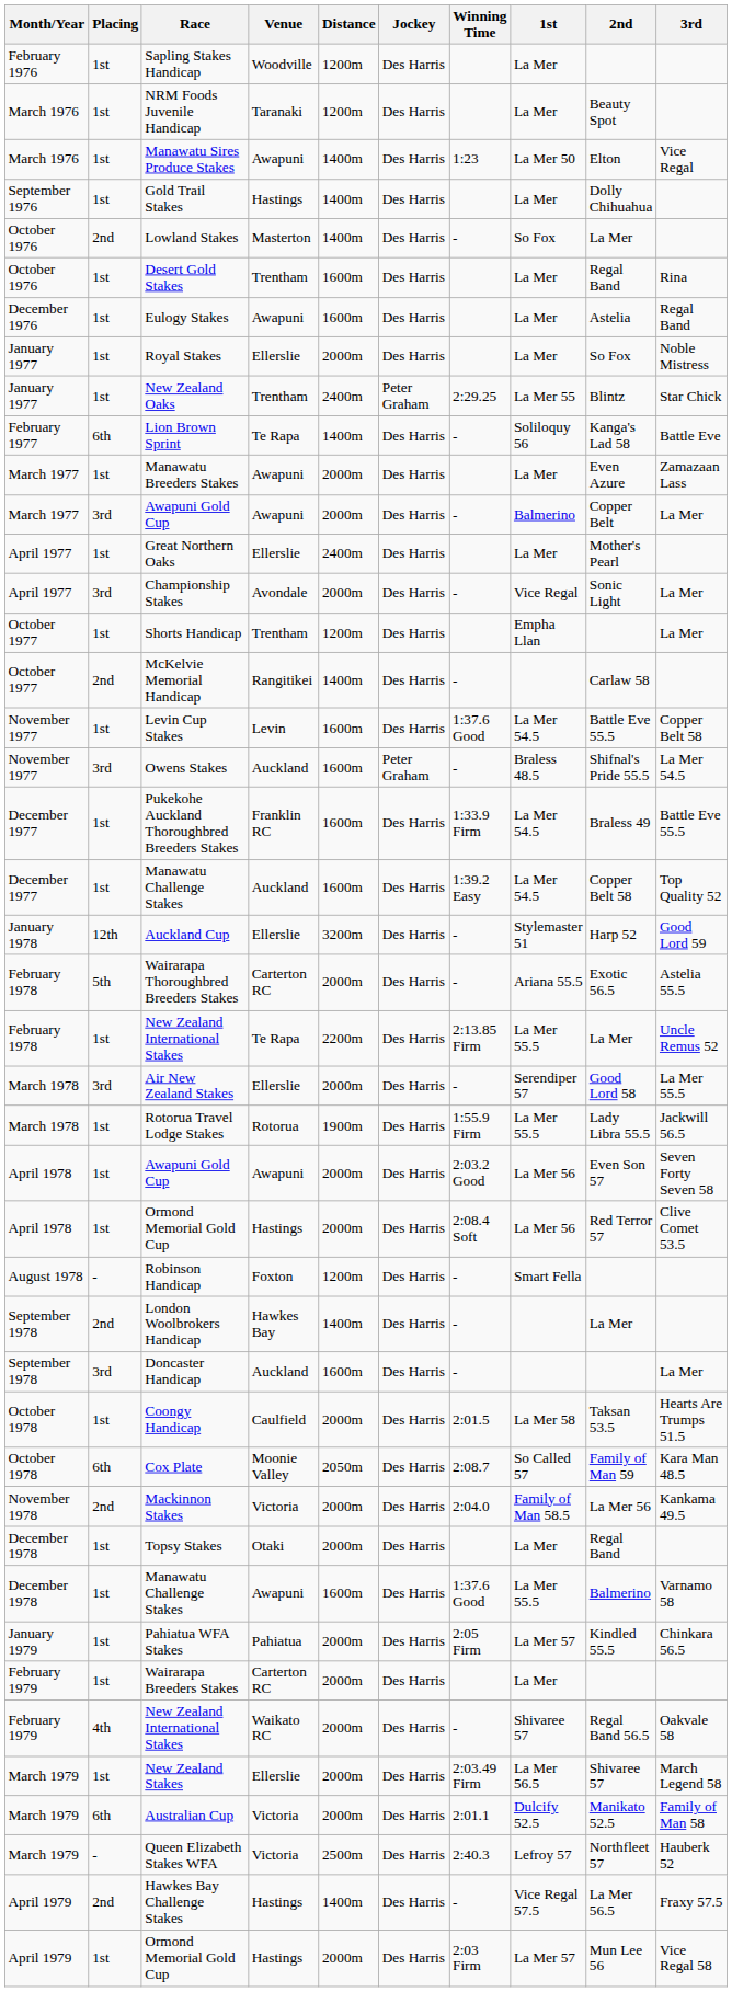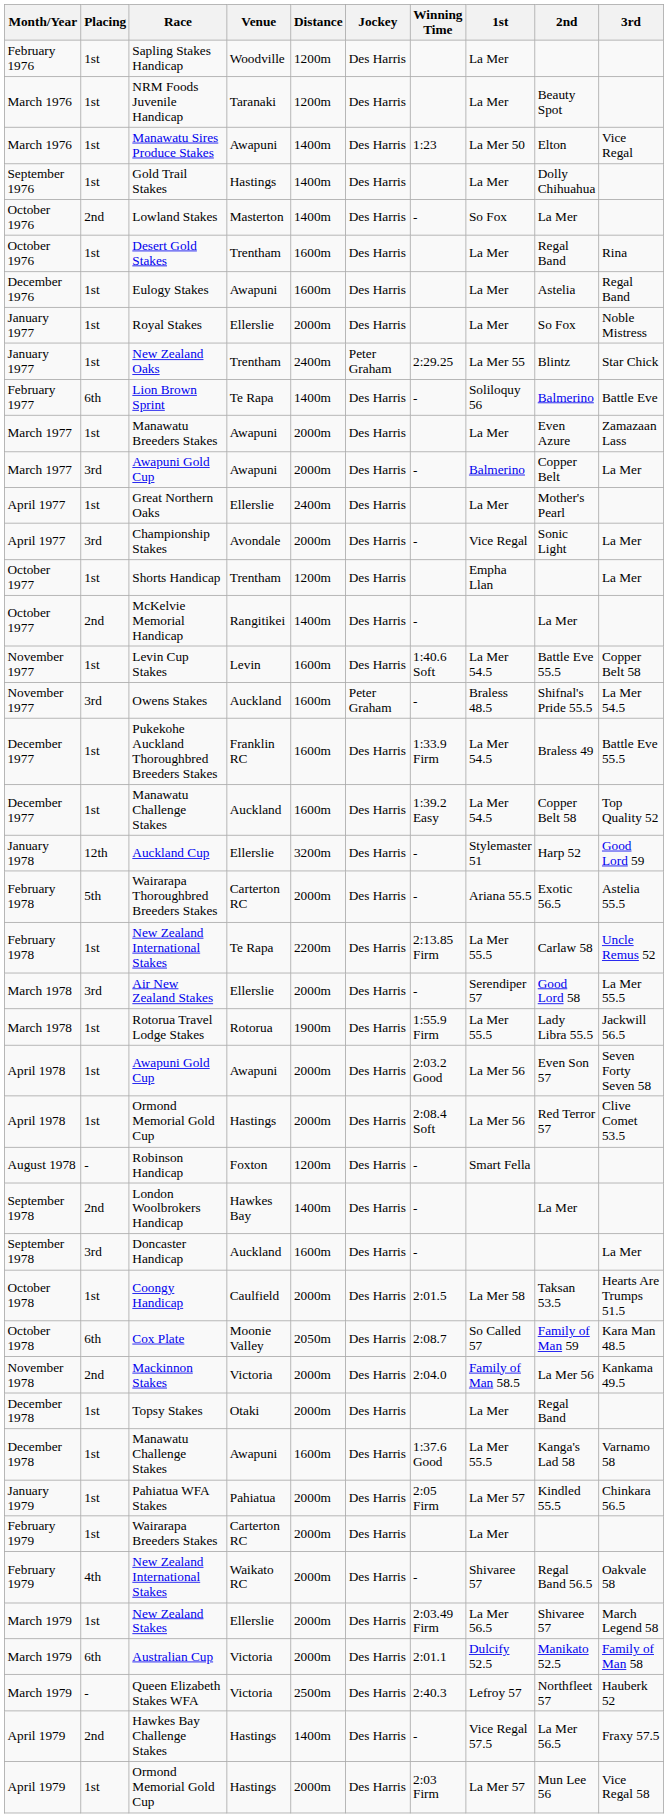Lion Brown Sprint | 2nd: Kanga's Lad 58 -> Balmerino
McKelvie Memorial Handicap | 2nd: Carlaw 58 -> La Mer
Levin Cup Stakes | Winning Time: 1:37.6 Good -> 1:40.6 Soft
February 1978 / New Zealand International Stakes | 2nd: La Mer -> Carlaw 58
December 1978 / Manawatu Challenge Stakes | 2nd: Balmerino -> Kanga's Lad 58
